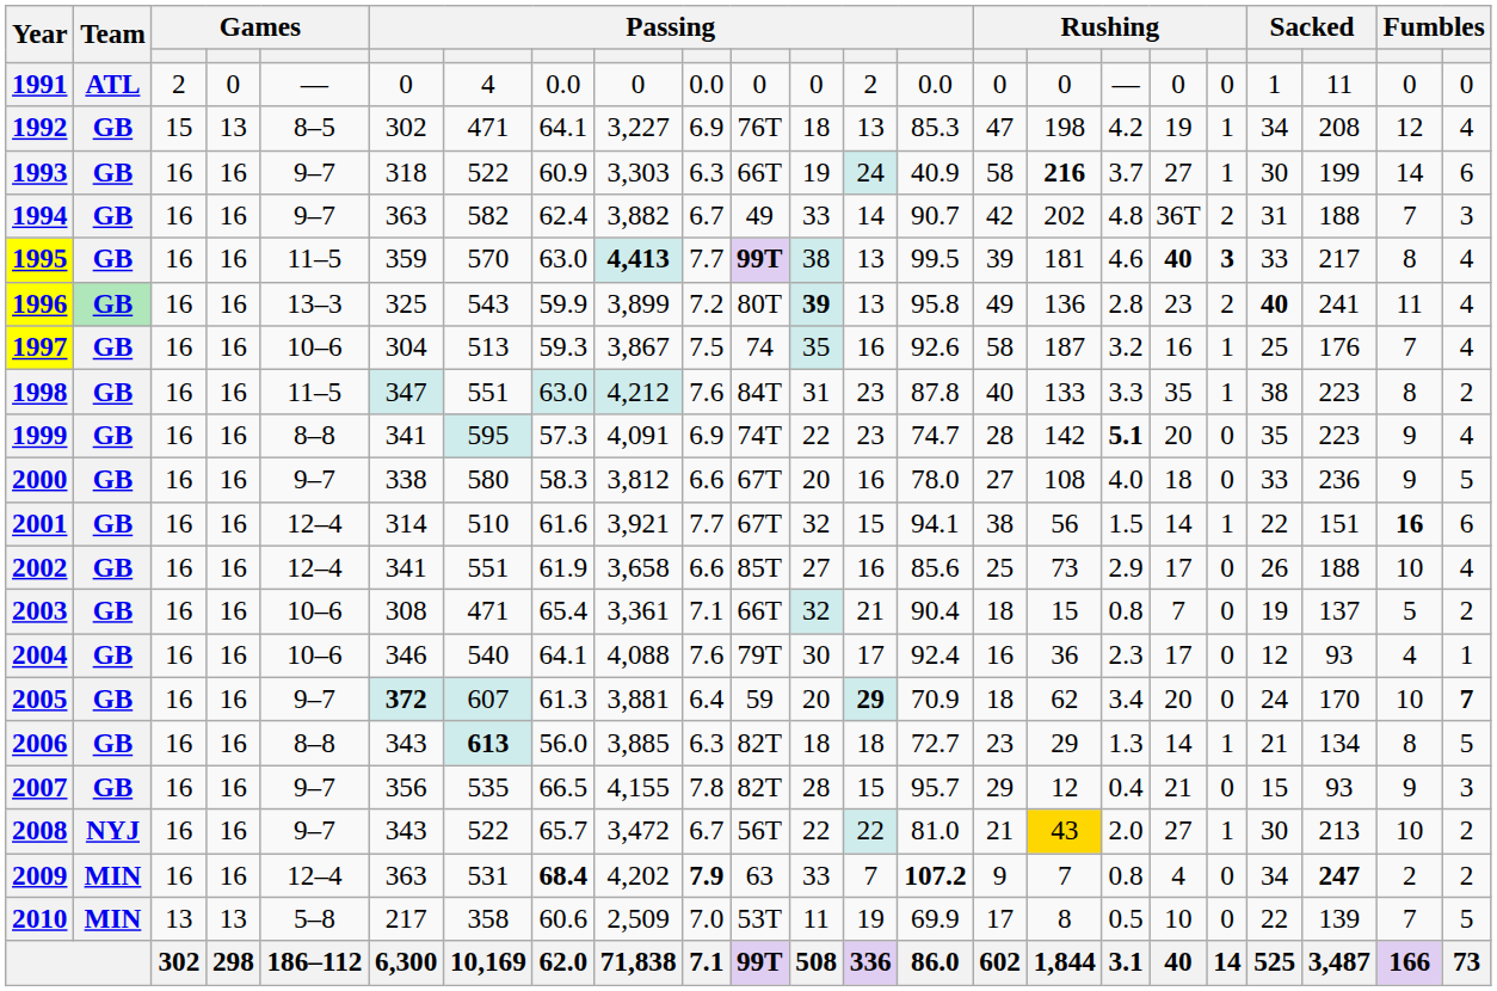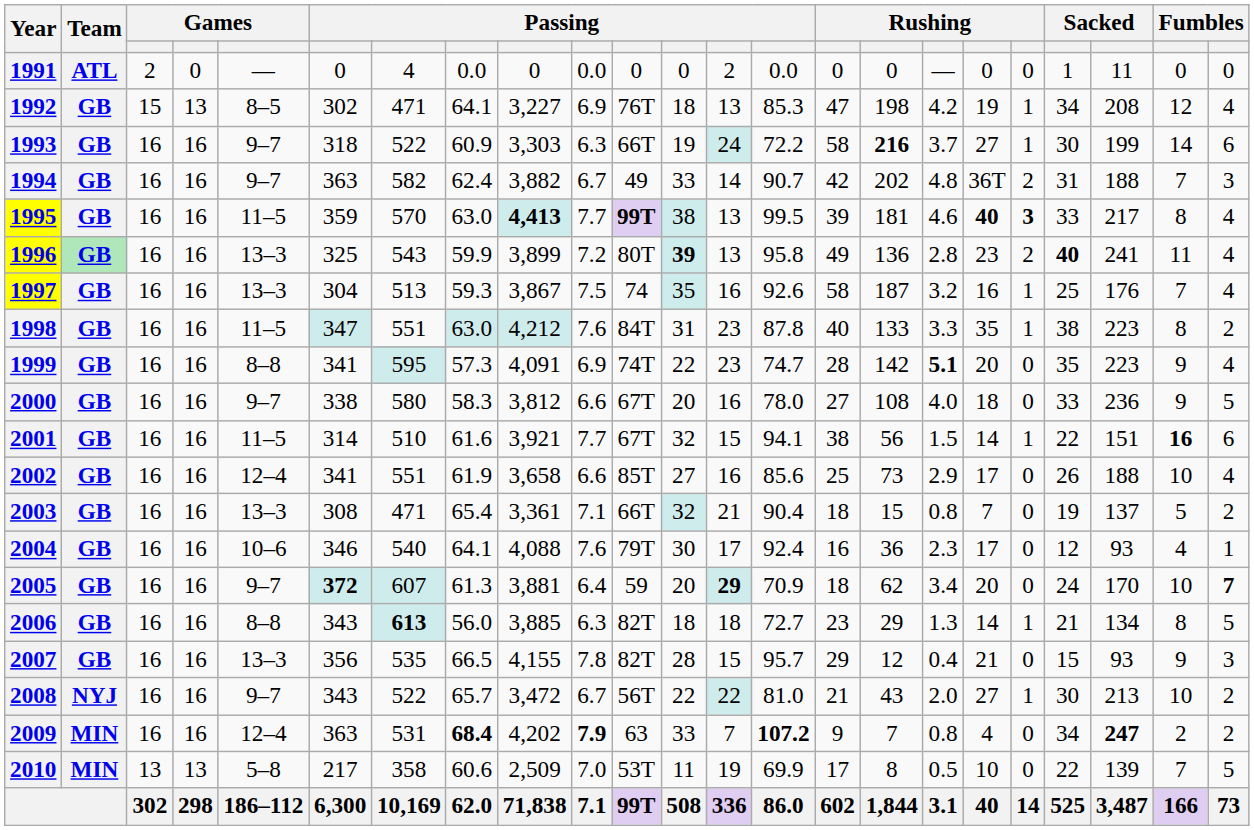1993 | column 14: 40.9 -> 72.2
1997 | column 5: 10–6 -> 13–3
2001 | column 5: 12–4 -> 11–5
2003 | column 5: 10–6 -> 13–3
2007 | column 5: 9–7 -> 13–3
2008 | column 16: gold background -> no background
